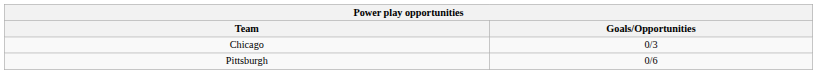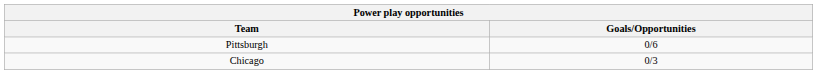rows swapped: Pittsburgh <-> Chicago
